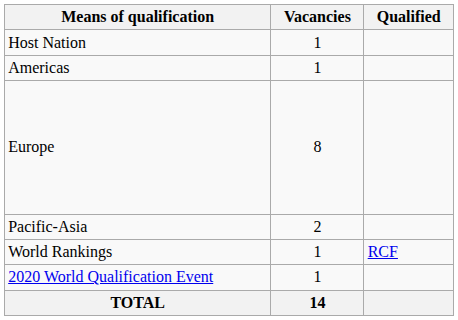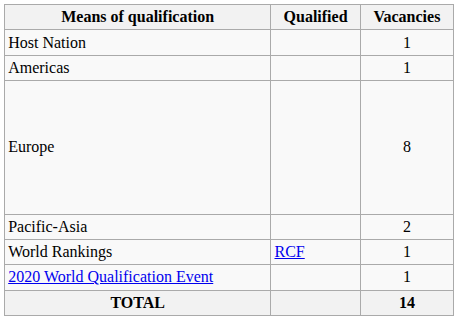columns swapped: Vacancies <-> Qualified
